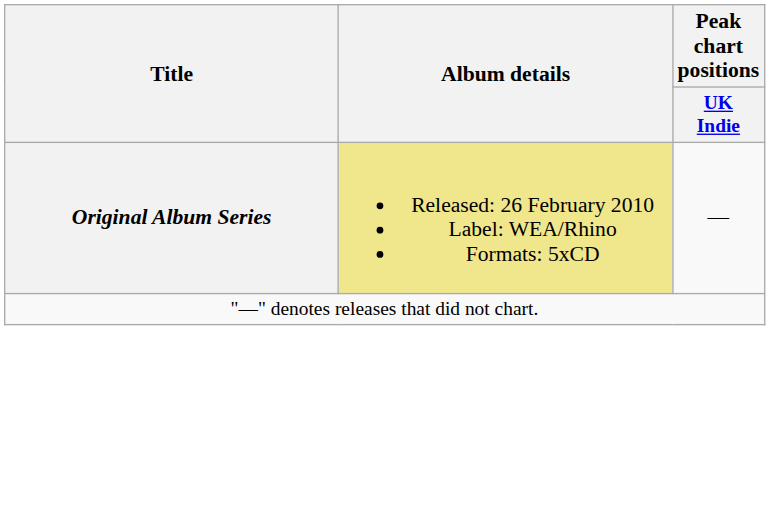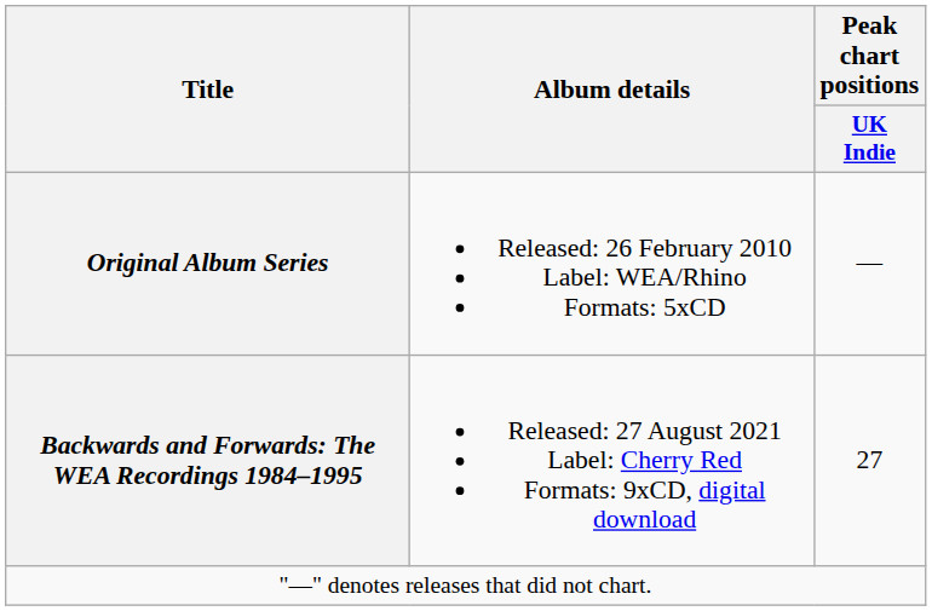Original Album Series | Album details: khaki background -> no background
+ row: Backwards and Forwards: The WEA Recordings 1984–1995 | Released: 27 August 2021 Label: Cherry Red Formats: 9xCD, digital download | 27
